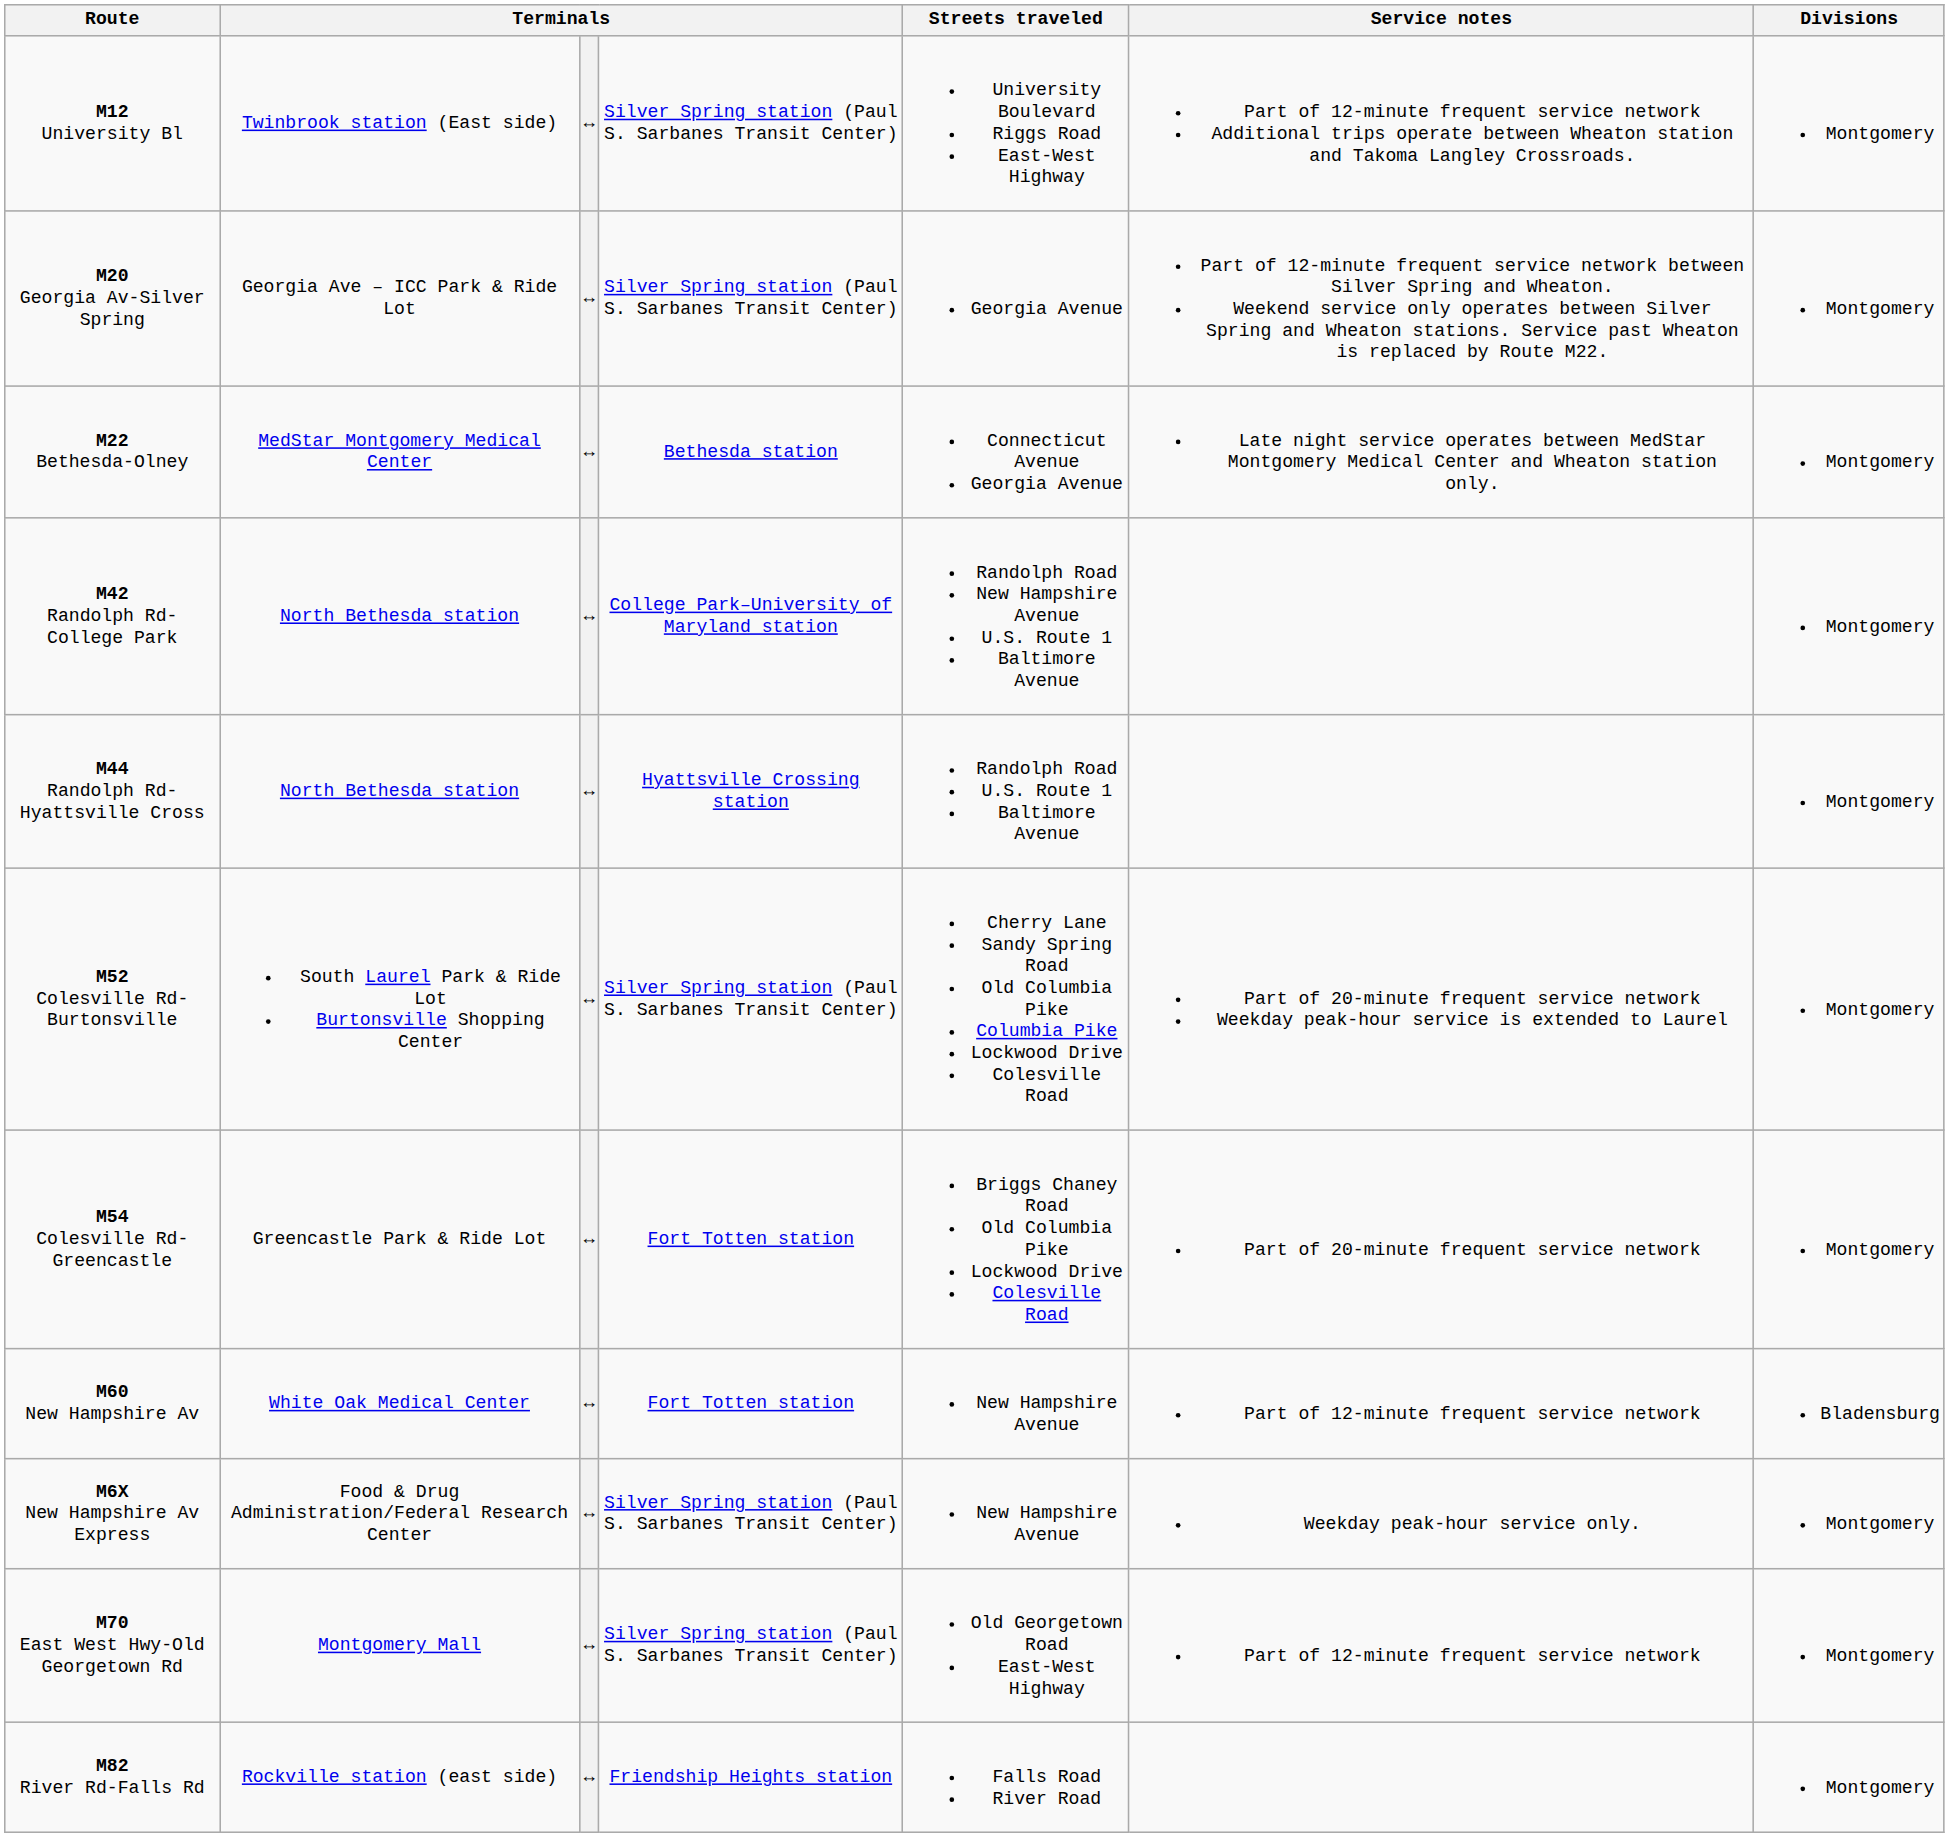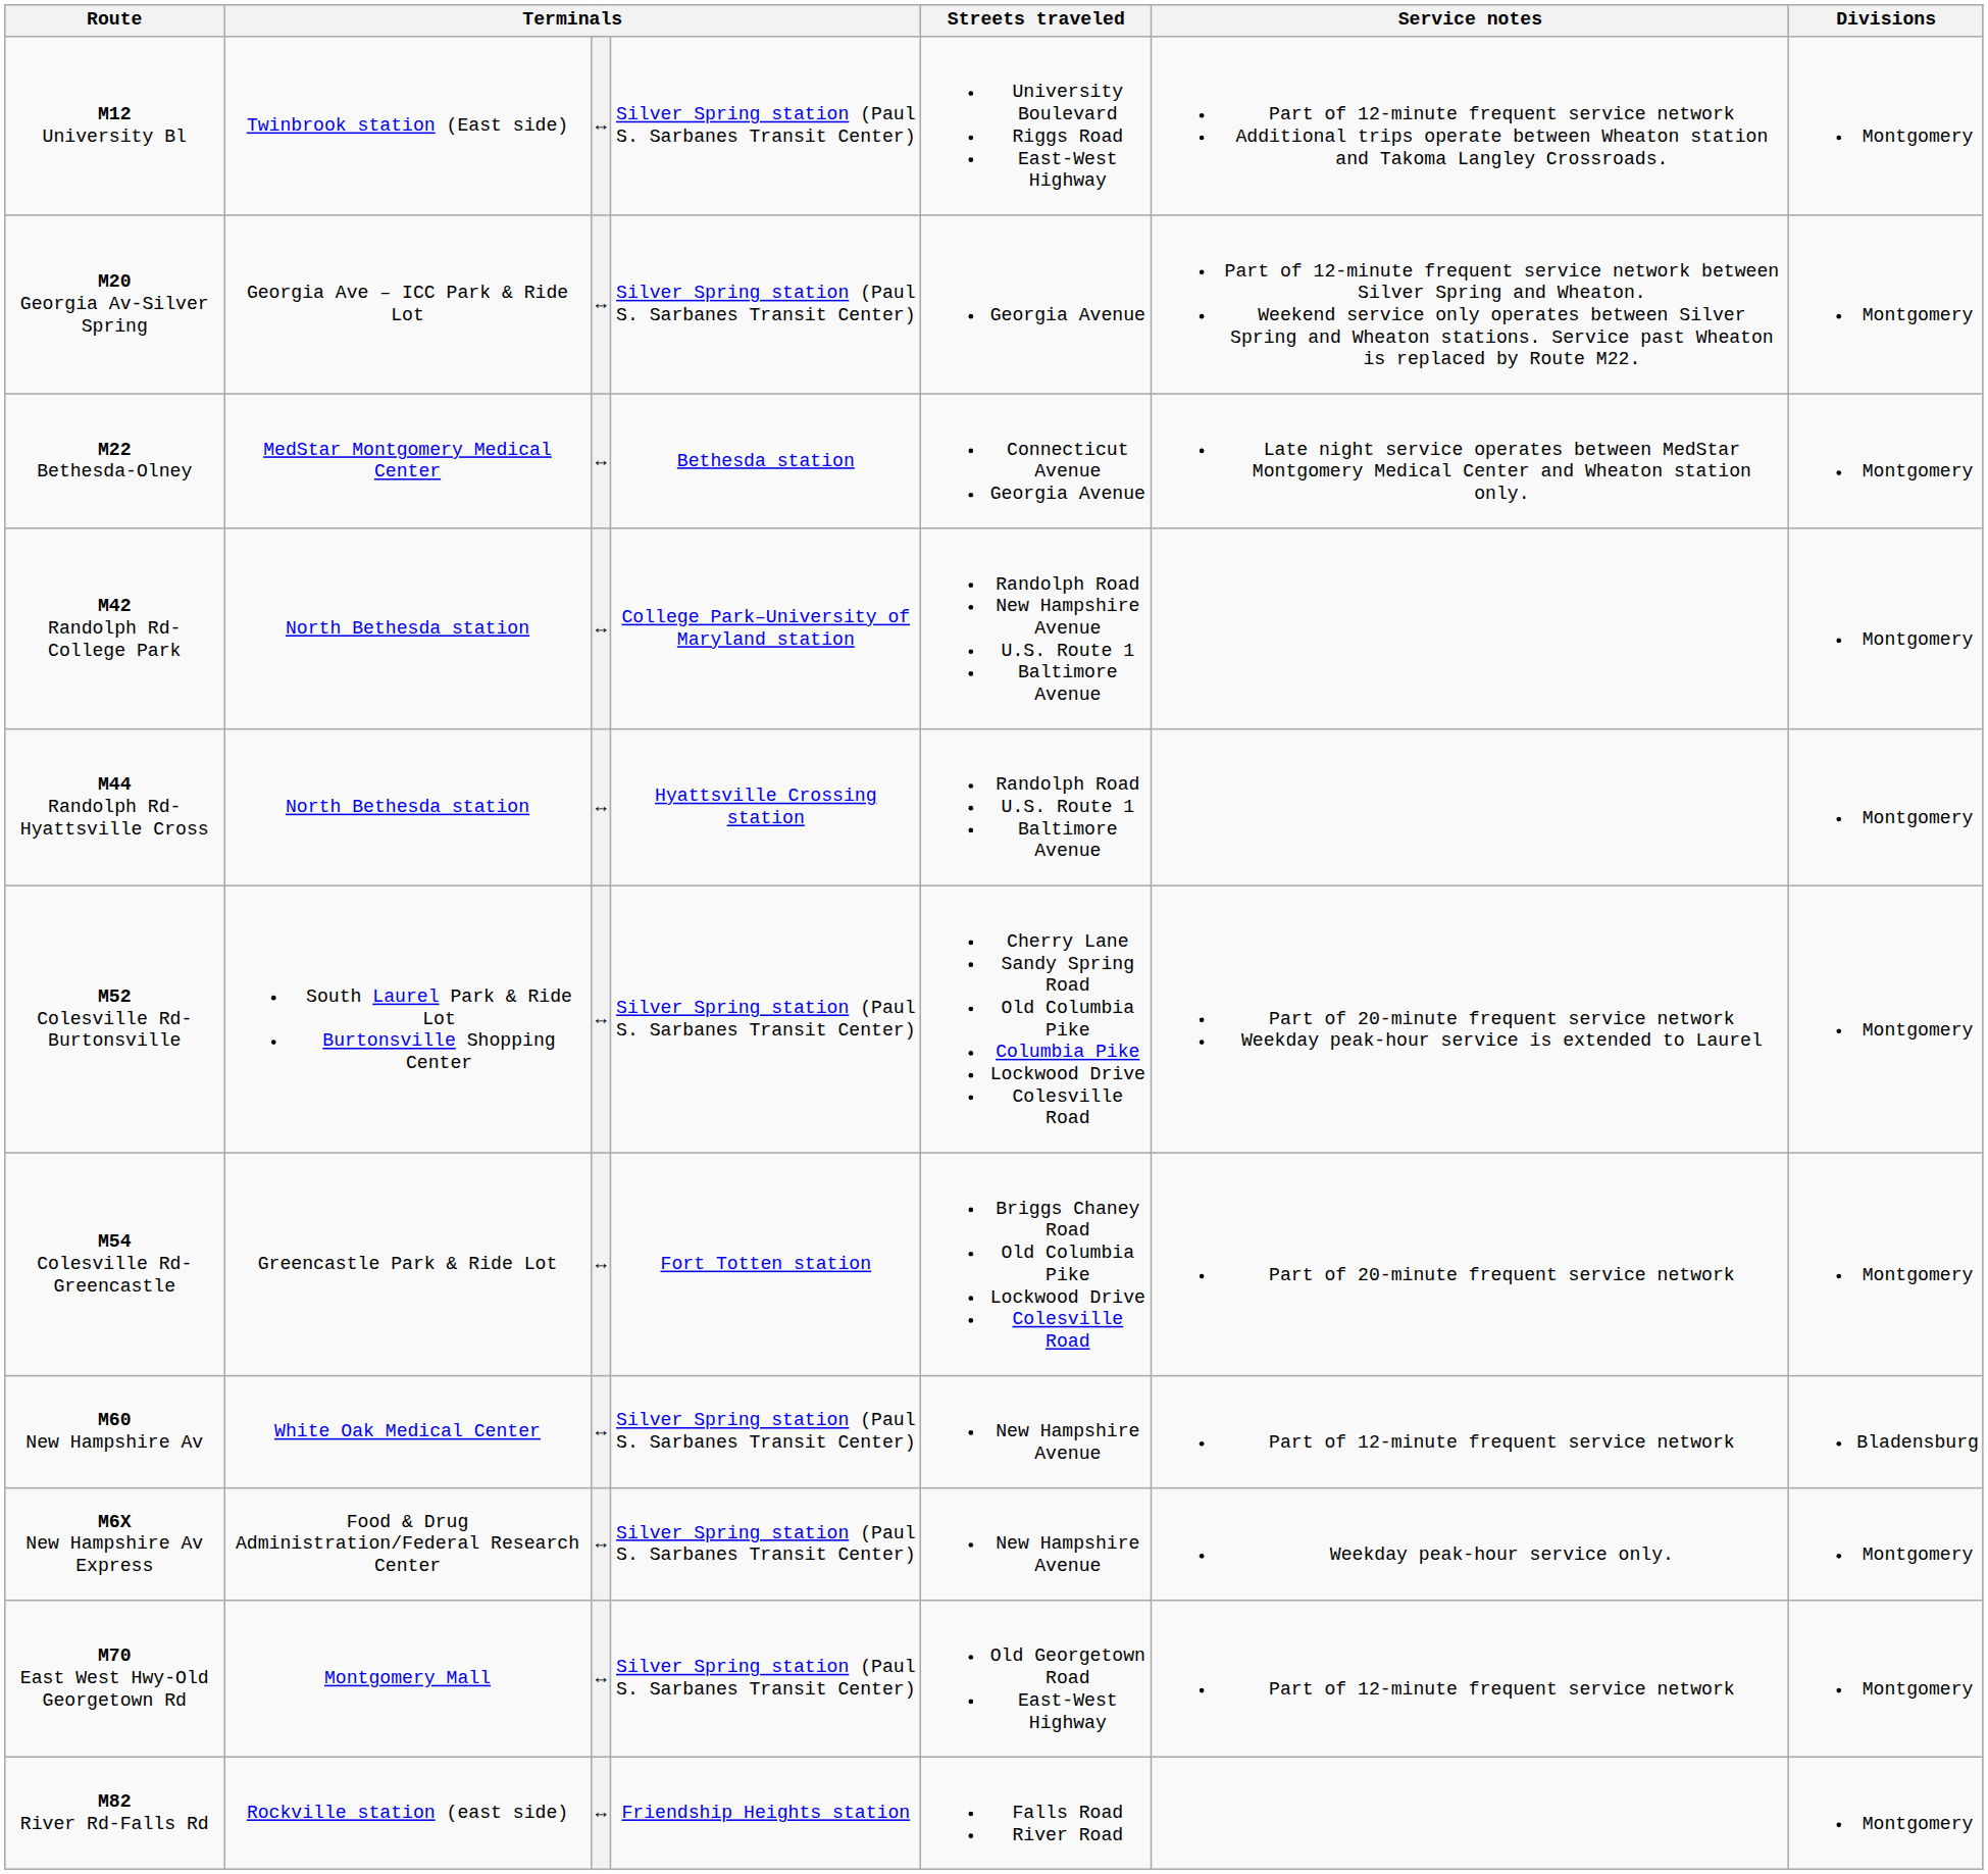M60 New Hampshire Av | column 4: Fort Totten station -> Silver Spring station (Paul S. Sarbanes Transit Center)
